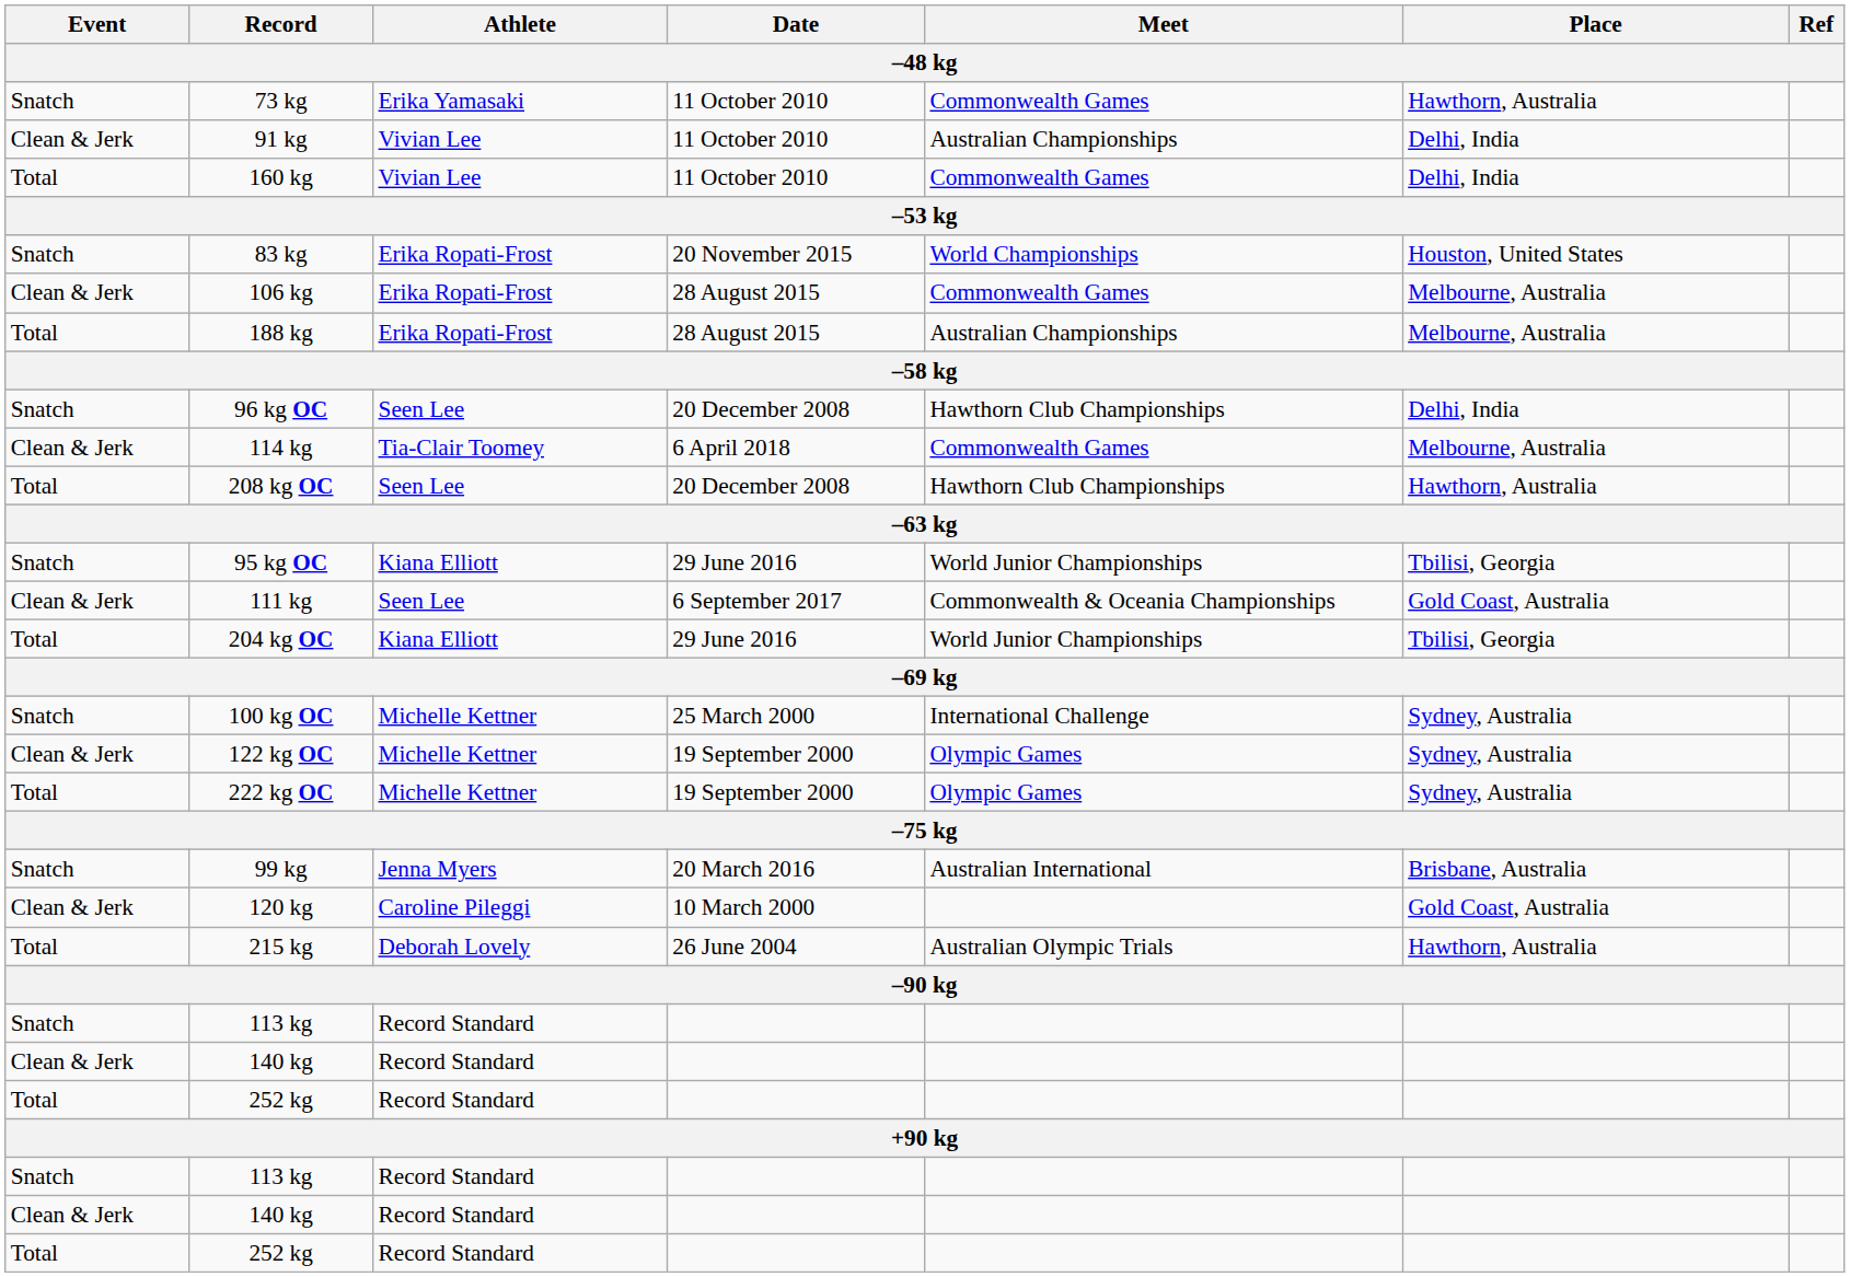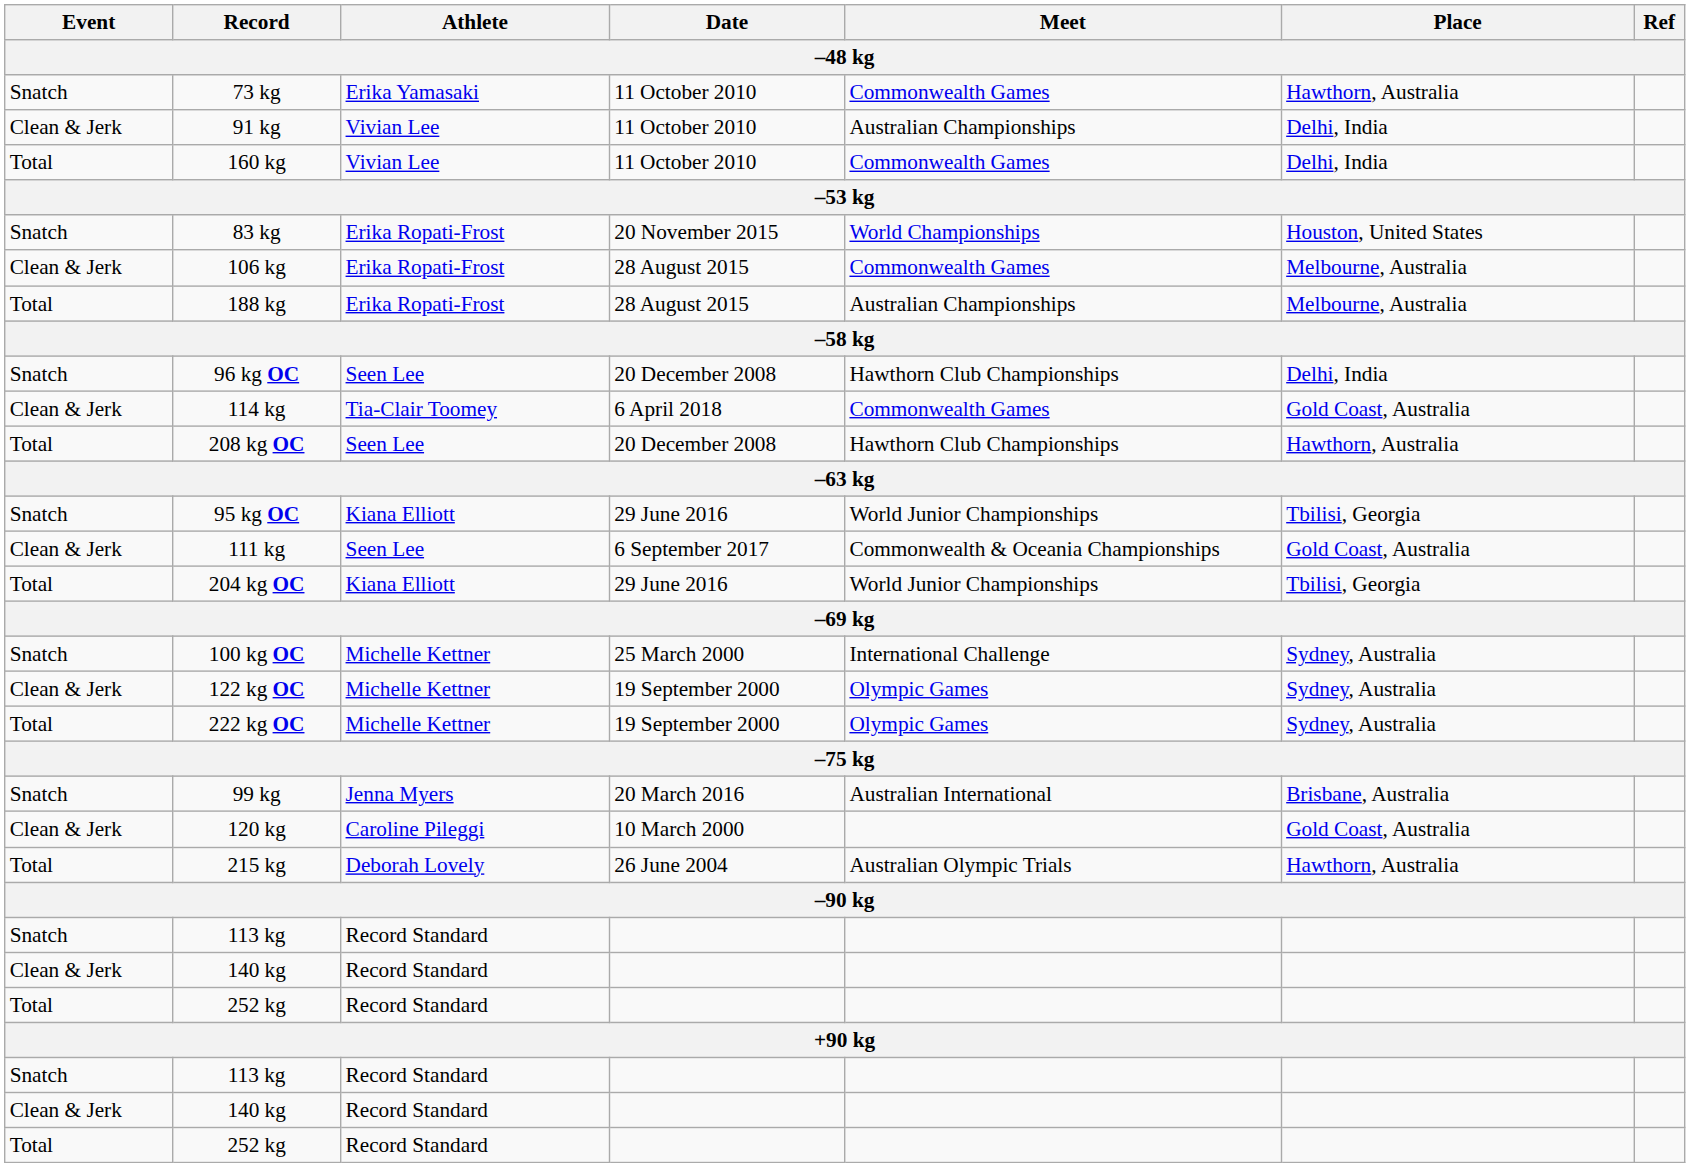114 kg | Place: Melbourne, Australia -> Gold Coast, Australia
